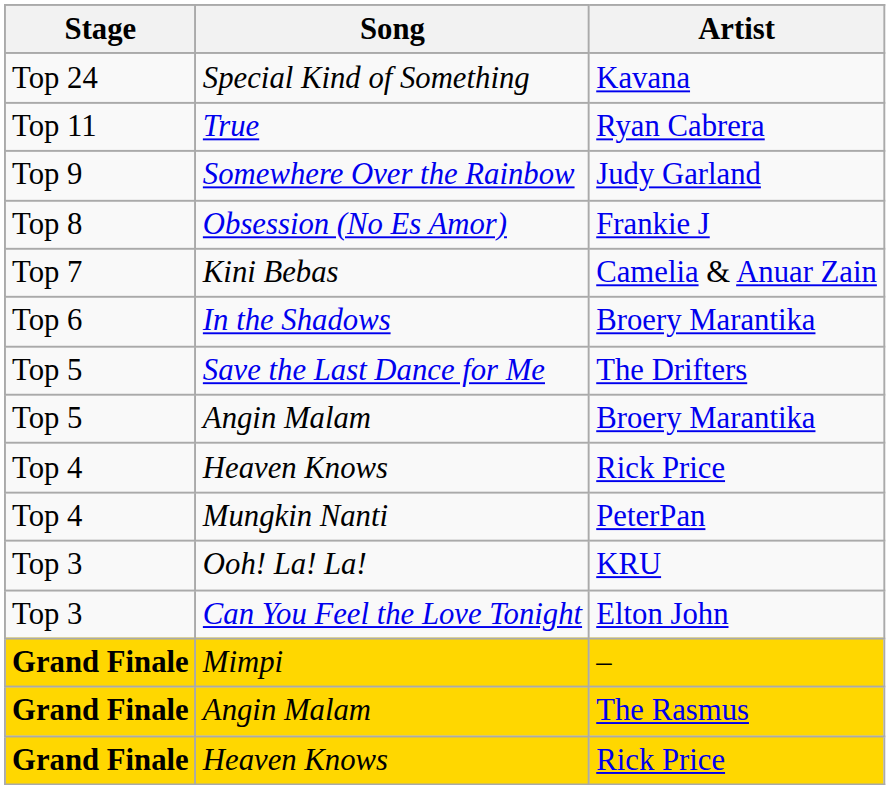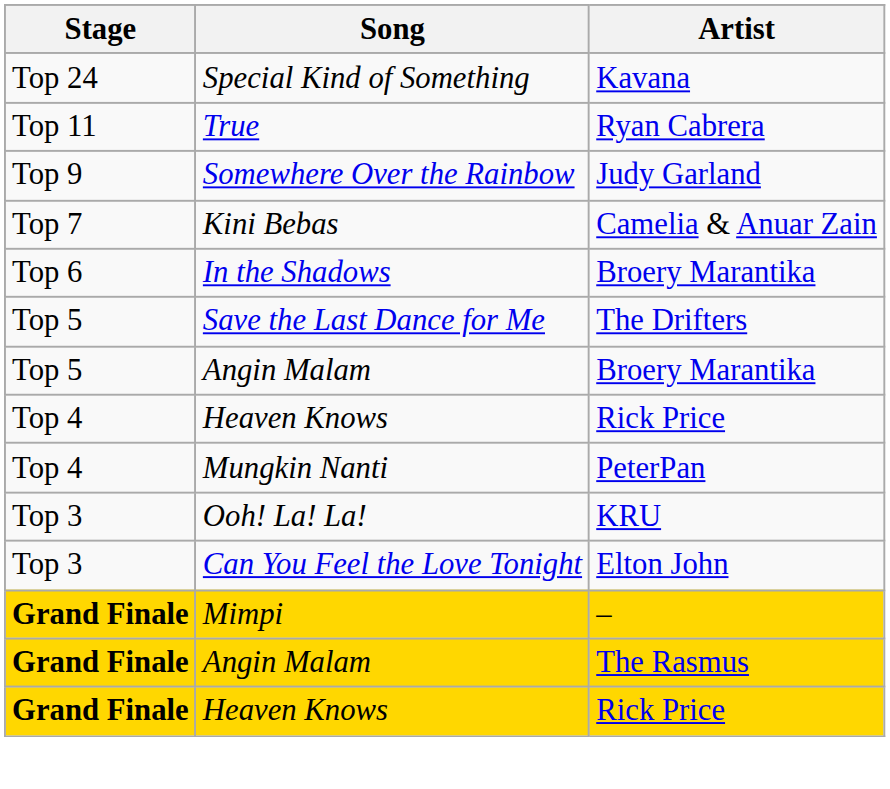- row: Top 8 | Obsession (No Es Amor) | Frankie J
